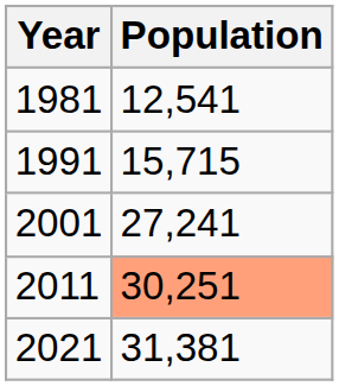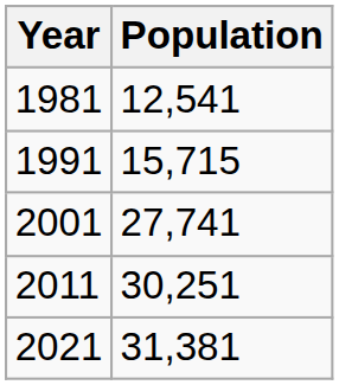2001 | Population: 27,241 -> 27,741
2011 | Population: lightsalmon background -> no background
